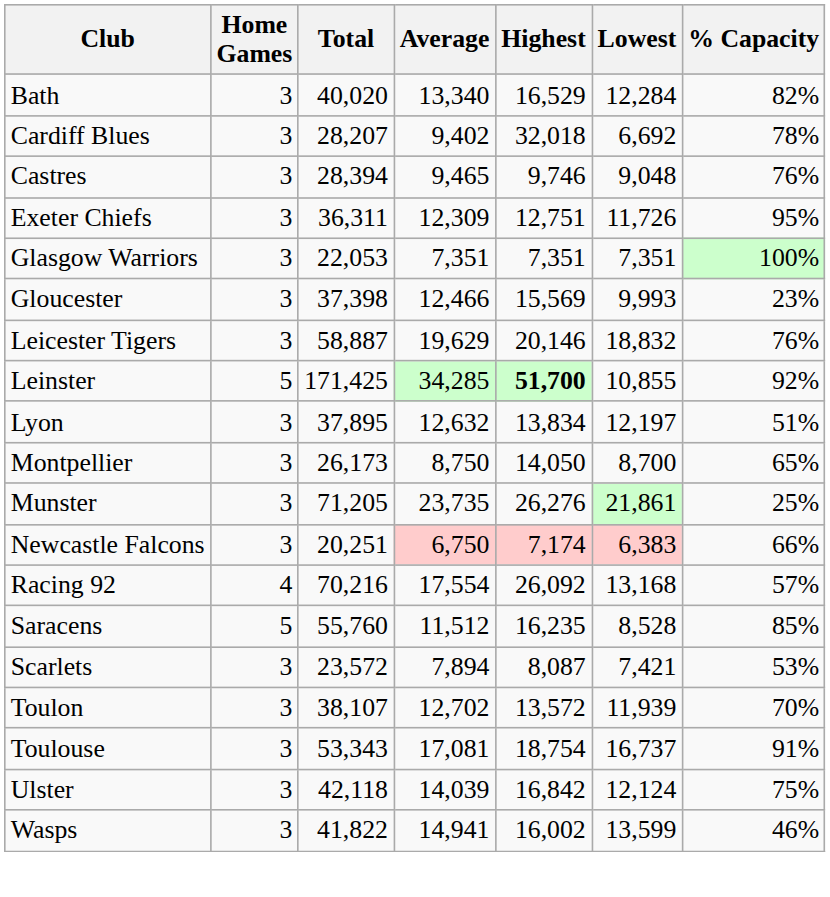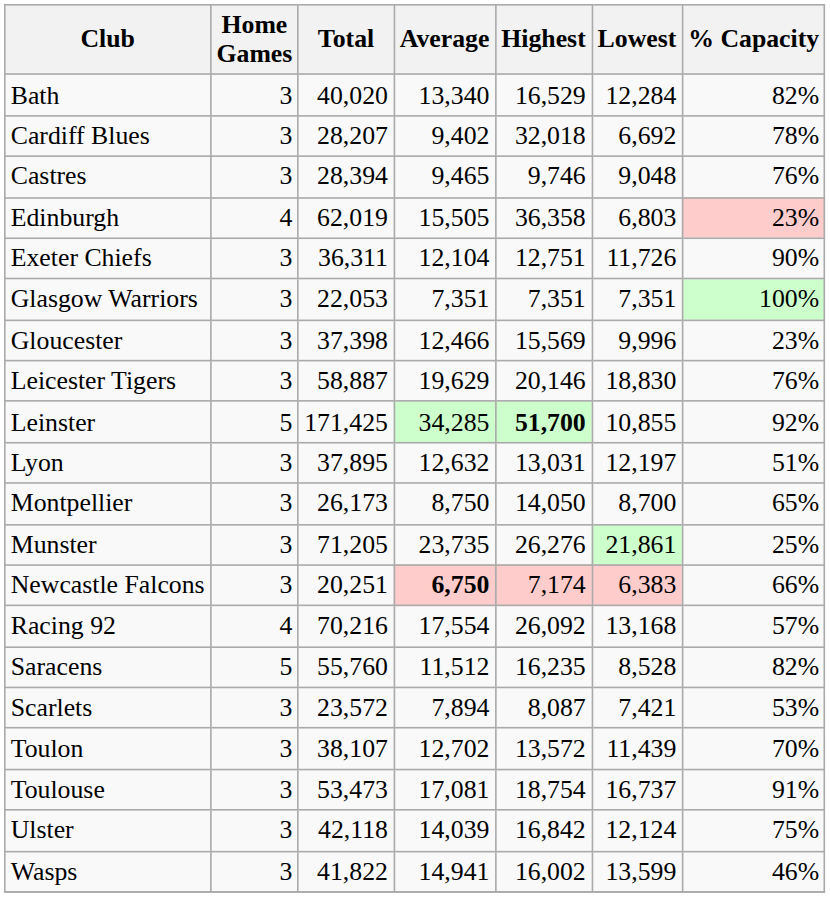+ row: Edinburgh | 4 | 62,019 | 15,505 | 36,358 | 6,803 | 23%
Exeter Chiefs | Average: 12,309 -> 12,104
Exeter Chiefs | % Capacity: 95% -> 90%
Gloucester | Lowest: 9,993 -> 9,996
Leicester Tigers | Lowest: 18,832 -> 18,830
Lyon | Highest: 13,834 -> 13,031
Newcastle Falcons | Average: normal -> bold
Saracens | % Capacity: 85% -> 82%
Toulon | Lowest: 11,939 -> 11,439
Toulouse | Total: 53,343 -> 53,473
